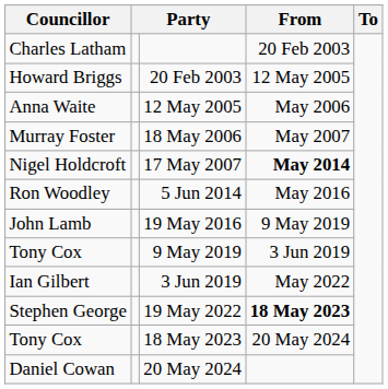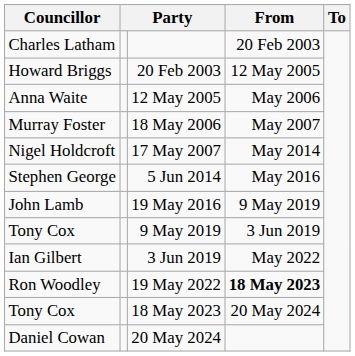17 May 2007 | From: bold -> normal
5 Jun 2014 | Councillor: Ron Woodley -> Stephen George
19 May 2022 | Councillor: Stephen George -> Ron Woodley
